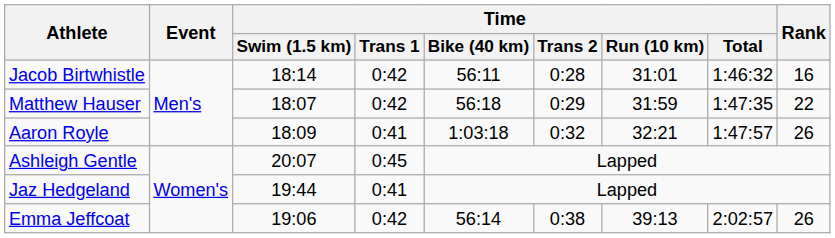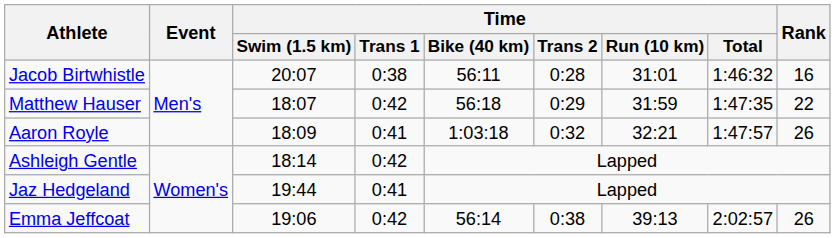Jacob Birtwhistle | Time / Swim (1.5 km): 18:14 -> 20:07
Jacob Birtwhistle | Time / Trans 1: 0:42 -> 0:38
Ashleigh Gentle | Time / Swim (1.5 km): 20:07 -> 18:14
Ashleigh Gentle | Time / Trans 1: 0:45 -> 0:42
